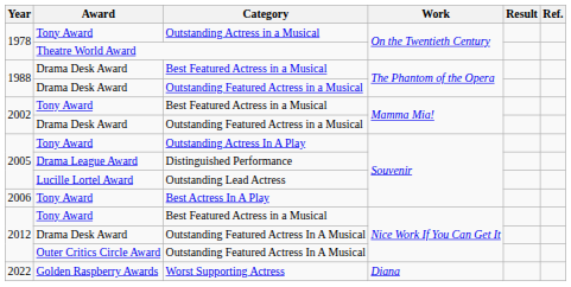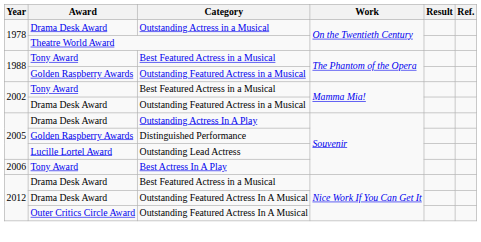Outstanding Actress in a Musical | Award: Tony Award -> Drama Desk Award
1988 / Best Featured Actress in a Musical | Award: Drama Desk Award -> Tony Award
1988 / Outstanding Featured Actress in a Musical | Award: Drama Desk Award -> Golden Raspberry Awards
Outstanding Actress In A Play | Award: Tony Award -> Drama Desk Award
Distinguished Performance | Award: Drama League Award -> Golden Raspberry Awards
2012 / Best Featured Actress in a Musical | Award: Tony Award -> Drama Desk Award
- row: 2022 | Golden Raspberry Awards | Worst Supporting Actress | Diana
